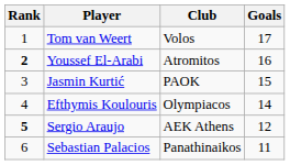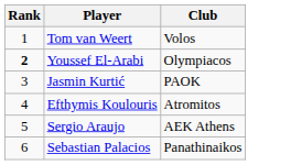- column: Goals | 17 | 16 | 15 | 14 | 12 | 11
Youssef El-Arabi | Club: Atromitos -> Olympiacos
Efthymis Koulouris | Club: Olympiacos -> Atromitos
Sergio Araujo | Rank: bold -> normal
